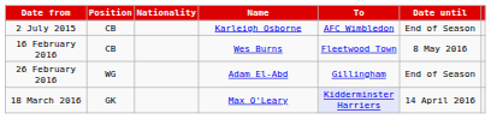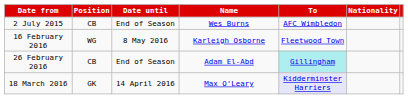columns swapped: Nationality <-> Date until
2 July 2015 | Name: Karleigh Osborne -> Wes Burns
16 February 2016 | Position: CB -> WG
16 February 2016 | Name: Wes Burns -> Karleigh Osborne
26 February 2016 | Position: WG -> CB
26 February 2016 | To: no background -> paleturquoise background
